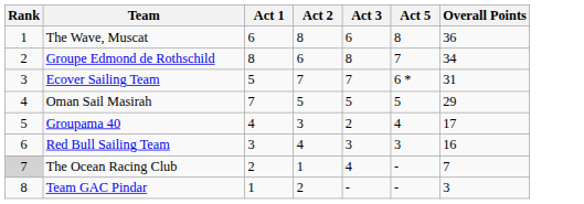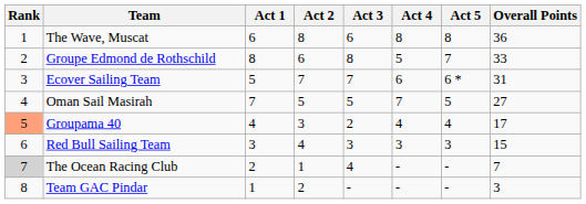+ column: Act 4 | 8 | 5 | 6 | 7 | 4 | 3 | - | -
Groupe Edmond de Rothschild | Overall Points: 34 -> 33
Oman Sail Masirah | Overall Points: 29 -> 27
Groupama 40 | Rank: no background -> lightsalmon background
Red Bull Sailing Team | Overall Points: 16 -> 15
